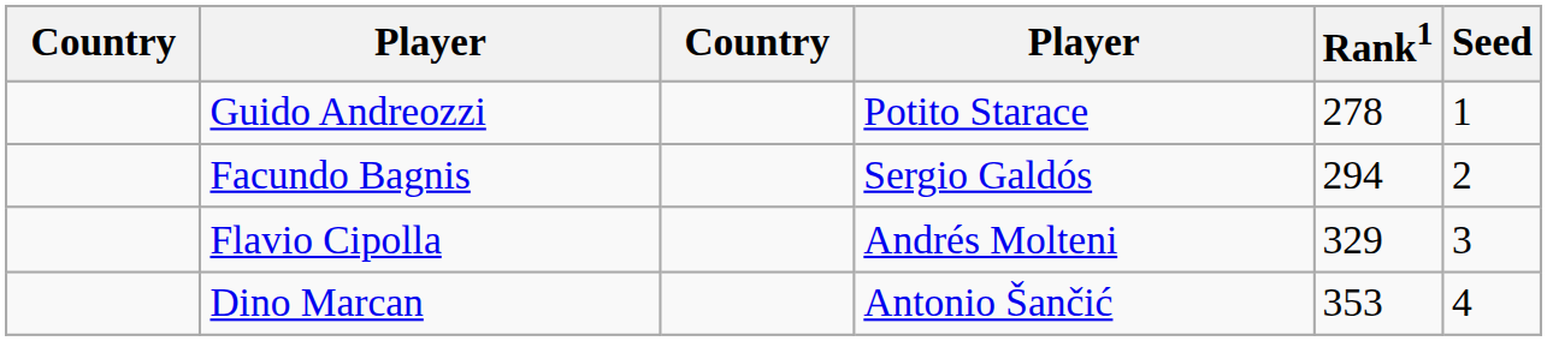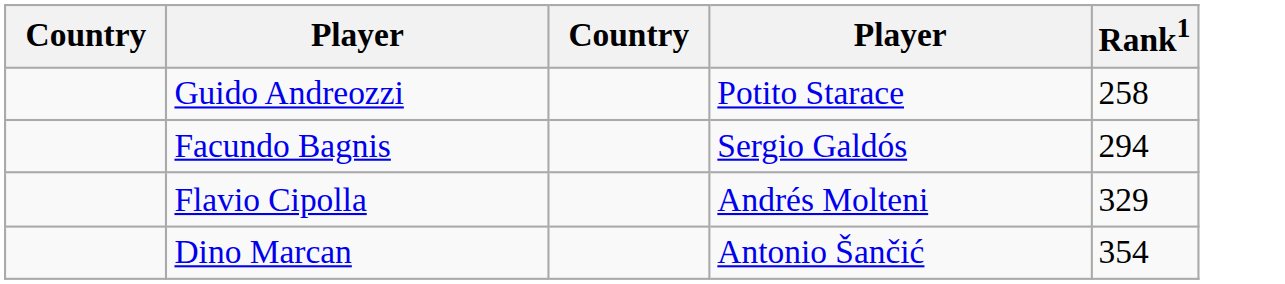- column: Seed | 1 | 2 | 3 | 4
Guido Andreozzi | Rank1: 278 -> 258
Dino Marcan | Rank1: 353 -> 354
